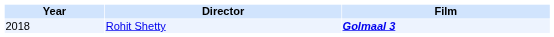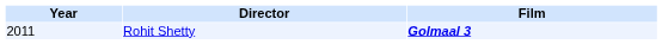Rohit Shetty | Year: 2018 -> 2011
